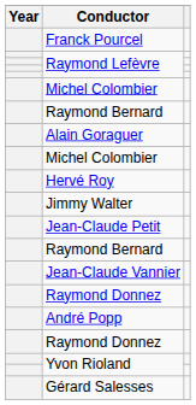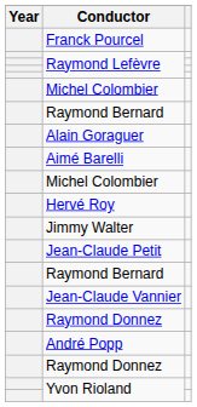+ row: Aimé Barelli
- row: Gérard Salesses
